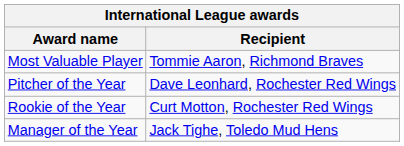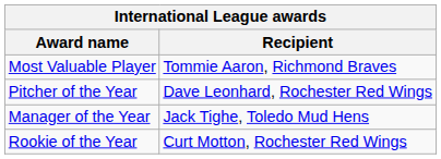rows swapped: Rookie of the Year <-> Manager of the Year
